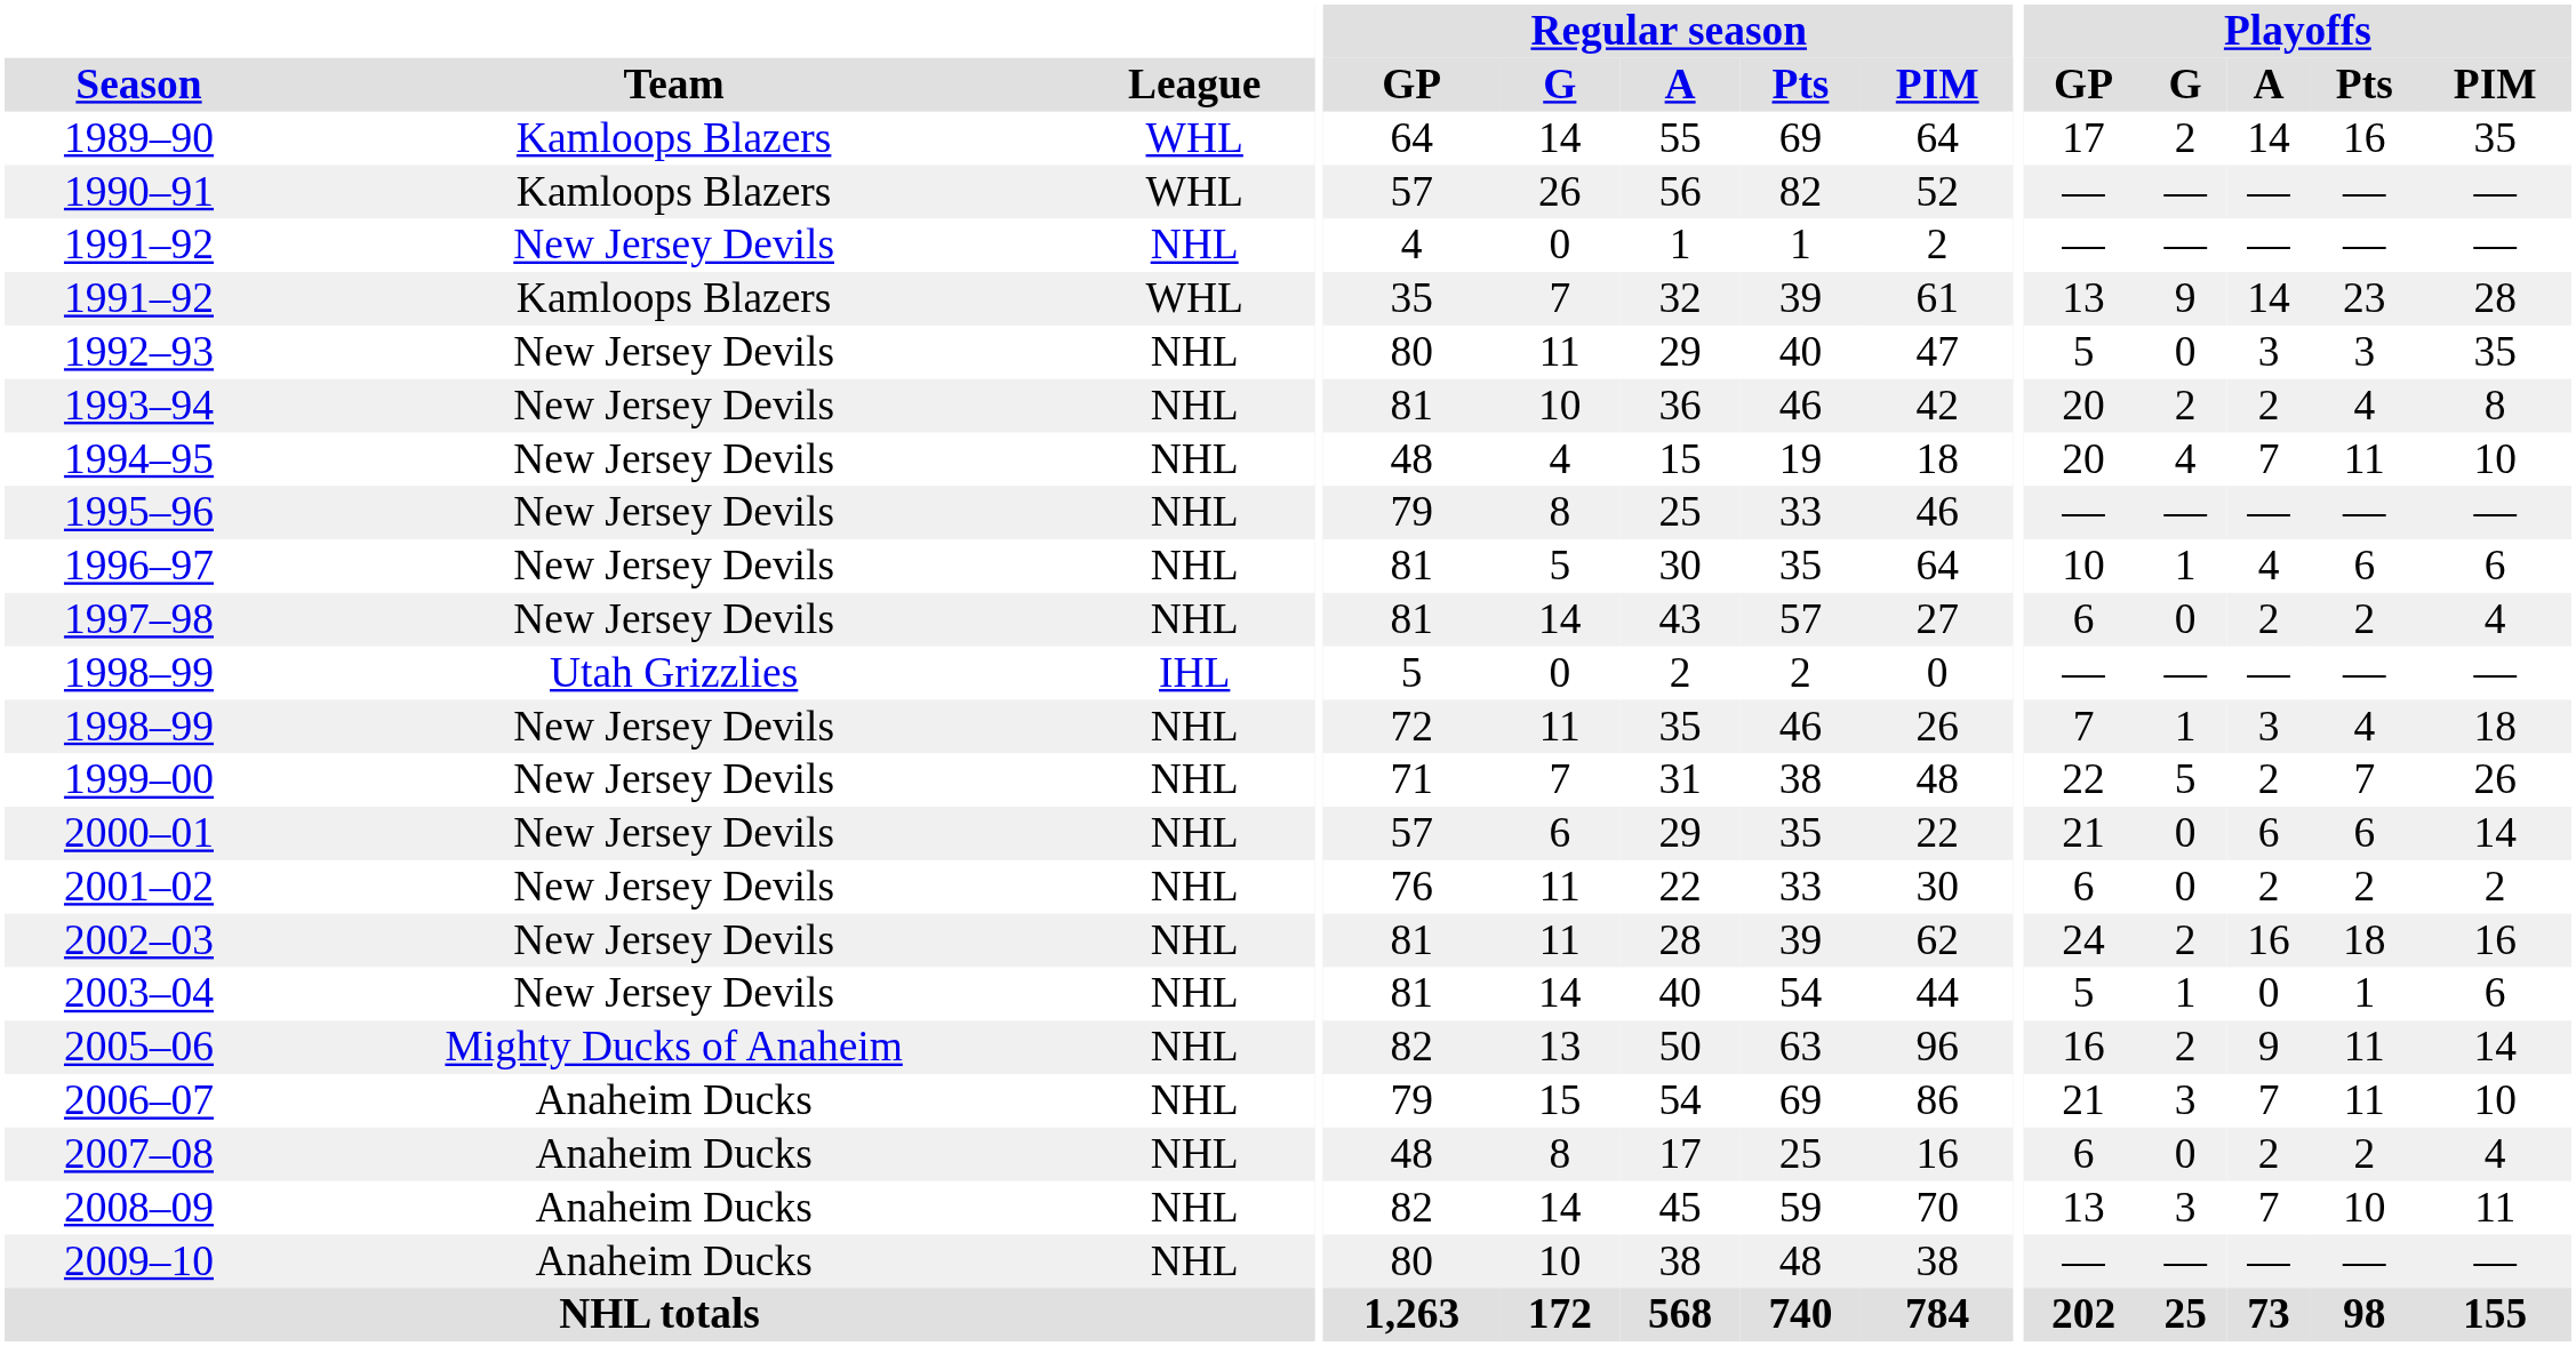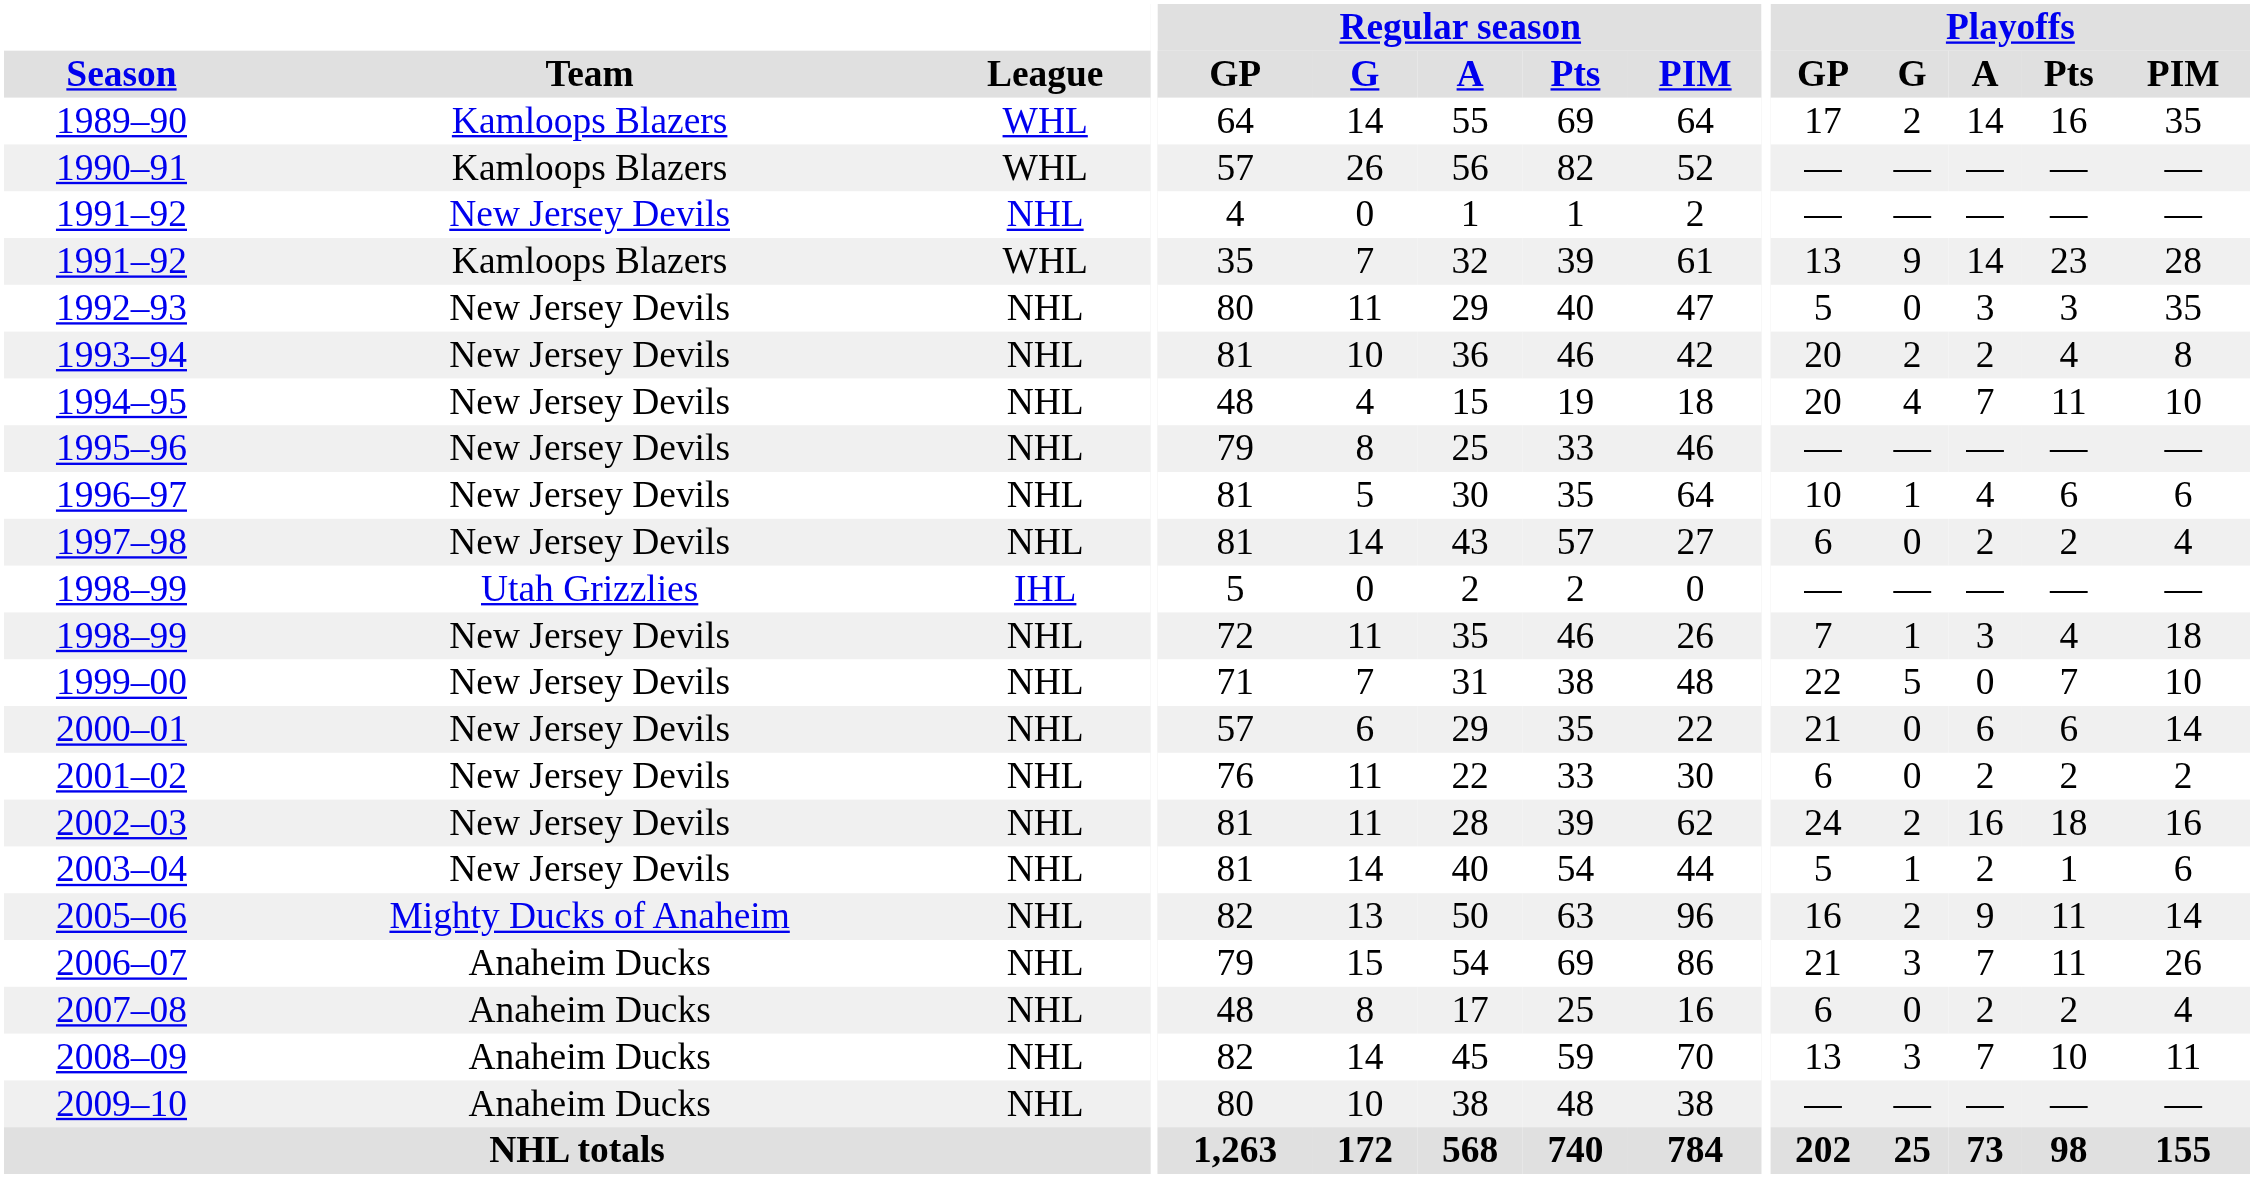1999–00 | Playoffs / A: 2 -> 0
1999–00 | Playoffs / PIM: 26 -> 10
2003–04 | Playoffs / A: 0 -> 2
2006–07 | Playoffs / PIM: 10 -> 26
